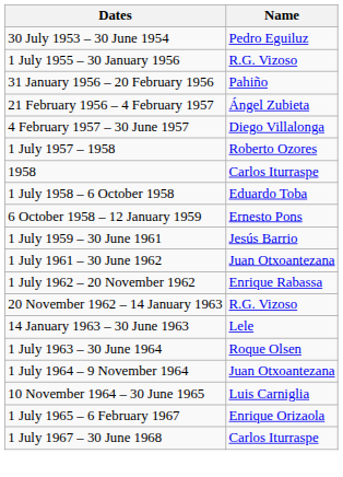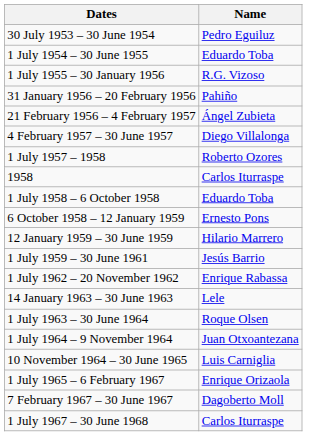+ row: 1 July 1954 – 30 June 1955 | Eduardo Toba
+ row: 12 January 1959 – 30 June 1959 | Hilario Marrero
- row: 1 July 1961 – 30 June 1962 | Juan Otxoantezana
- row: 20 November 1962 – 14 January 1963 | R.G. Vizoso
+ row: 7 February 1967 – 30 June 1967 | Dagoberto Moll
